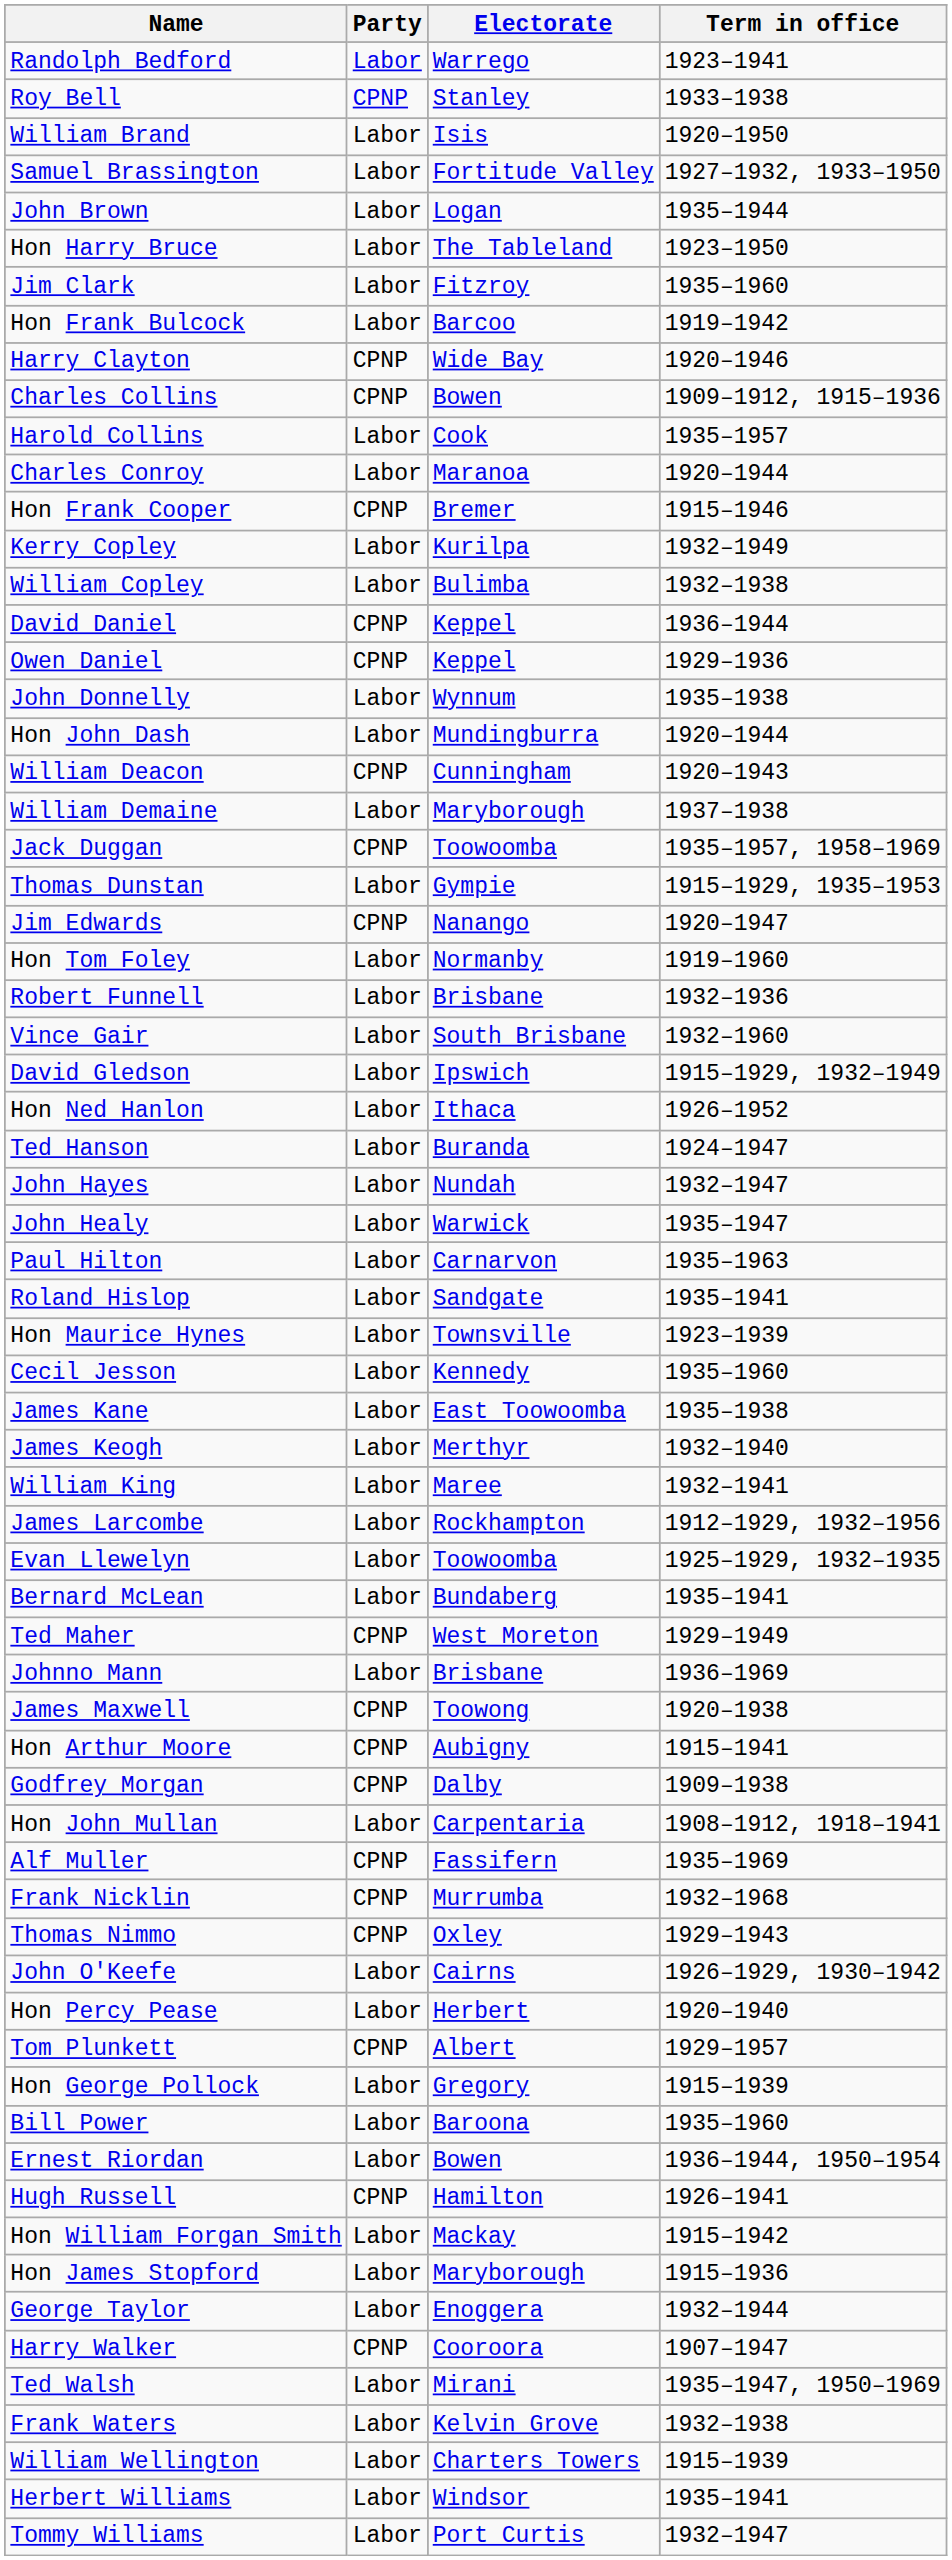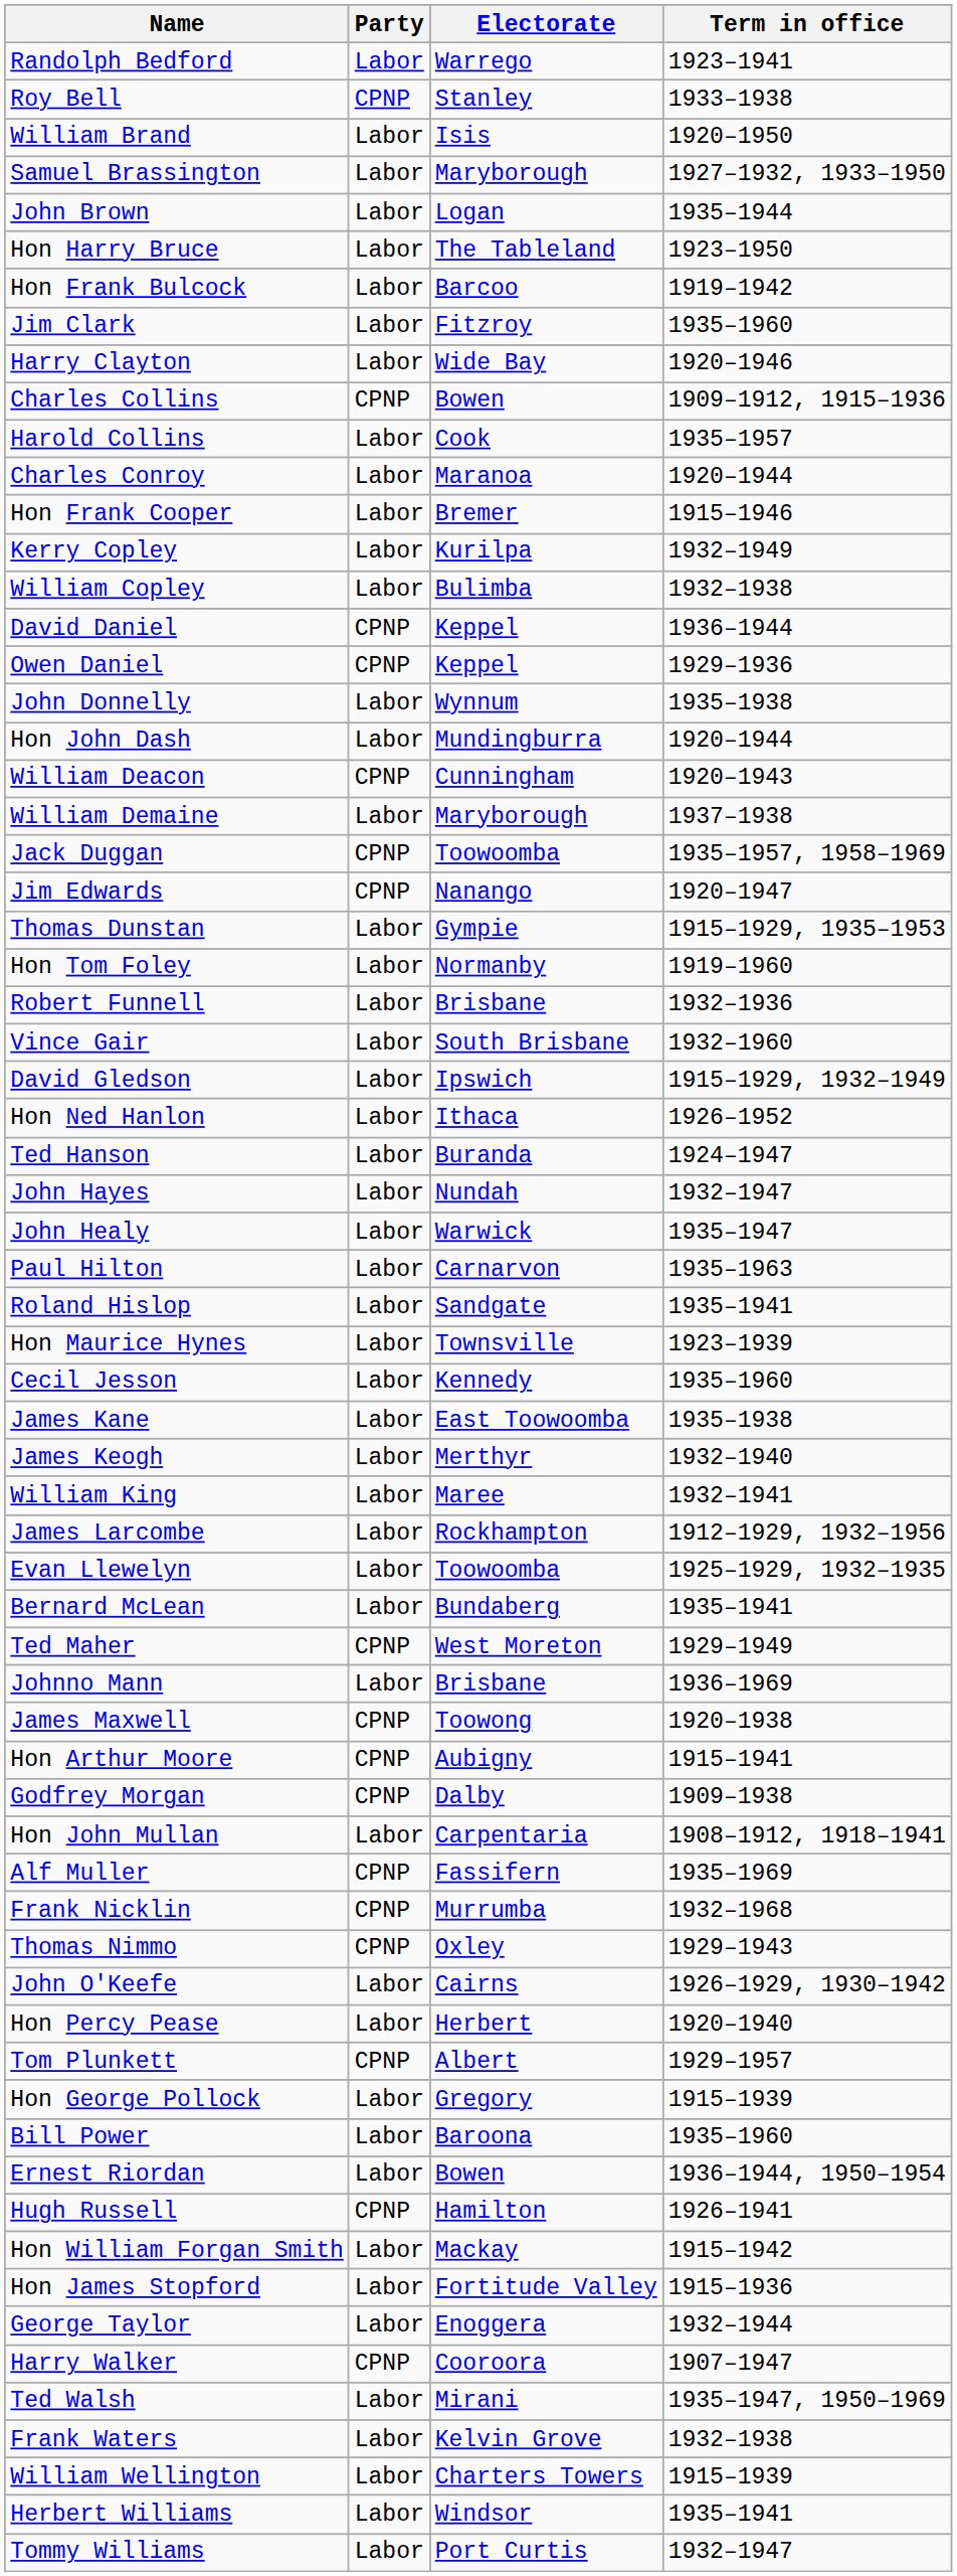Samuel Brassington | Electorate: Fortitude Valley -> Maryborough
rows swapped: Hon Frank Bulcock <-> Jim Clark
Harry Clayton | Party: CPNP -> Labor
Hon Frank Cooper | Party: CPNP -> Labor
rows swapped: Thomas Dunstan <-> Jim Edwards
Hon James Stopford | Electorate: Maryborough -> Fortitude Valley
